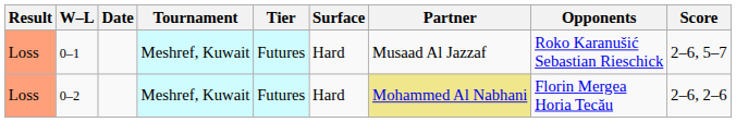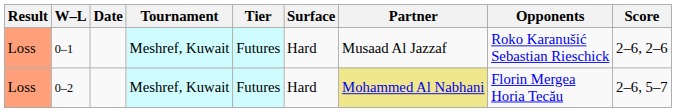0–1 | Score: 2–6, 5–7 -> 2–6, 2–6
0–2 | Score: 2–6, 2–6 -> 2–6, 5–7
